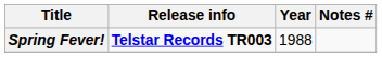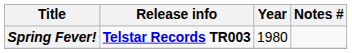Spring Fever! | Year: 1988 -> 1980
